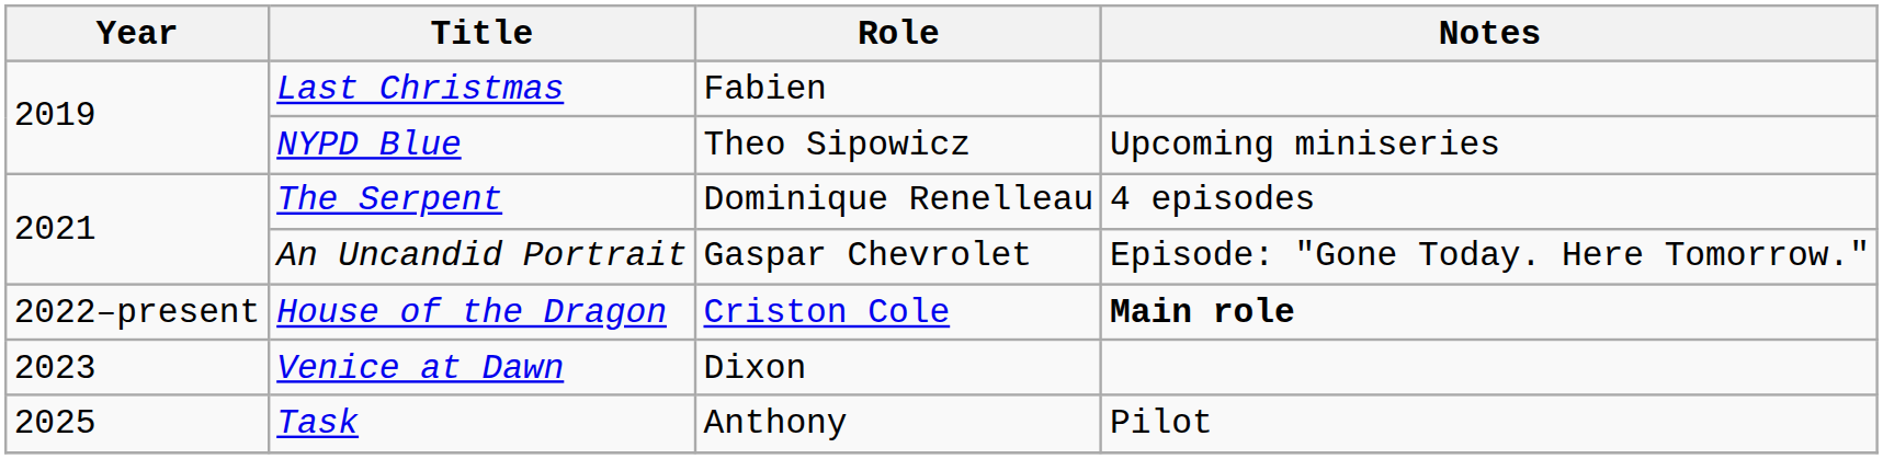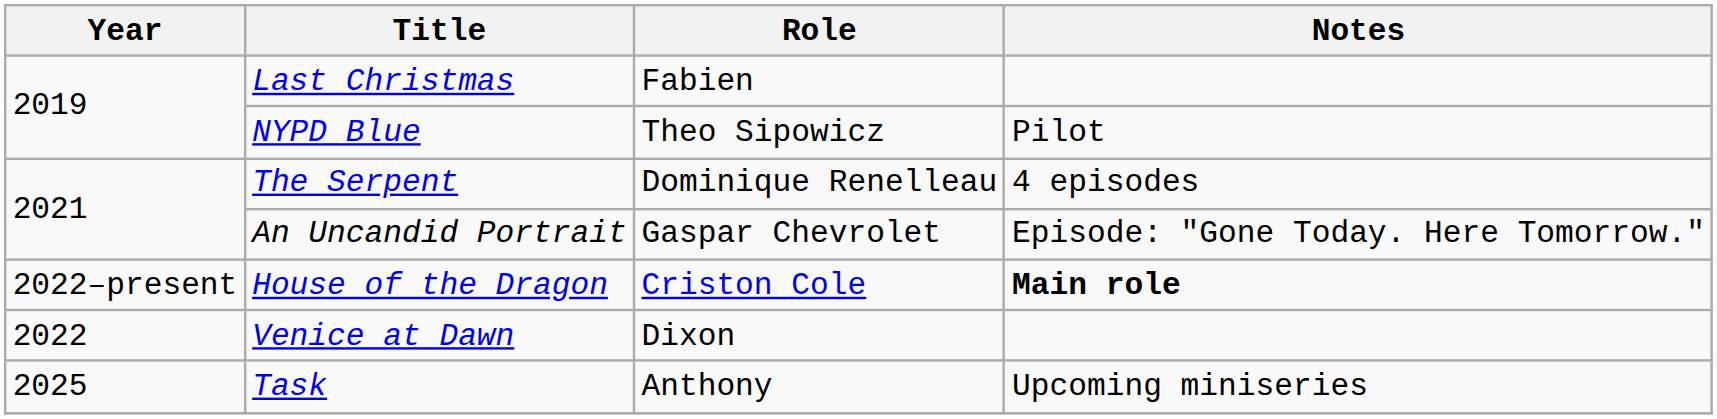NYPD Blue | Notes: Upcoming miniseries -> Pilot
Venice at Dawn | Year: 2023 -> 2022
Task | Notes: Pilot -> Upcoming miniseries
